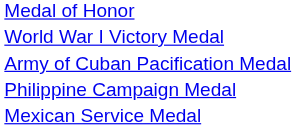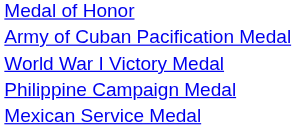rows swapped: World War I Victory Medal <-> Army of Cuban Pacification Medal
